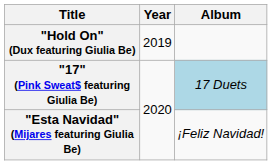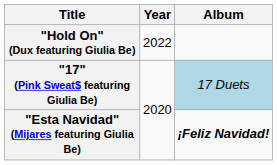"Hold On" (Dux featuring Giulia Be) | Year: 2019 -> 2022
"Esta Navidad" (Mijares featuring Giulia Be) | Album: normal -> bold
